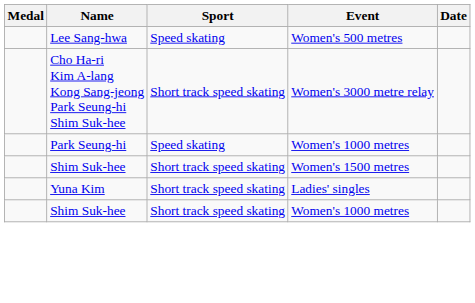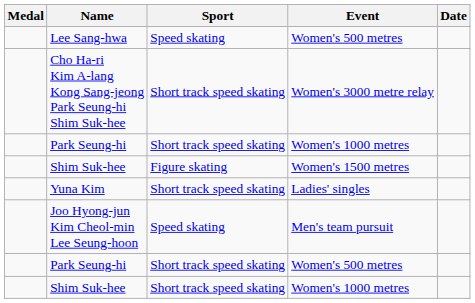Park Seung-hi / Women's 1000 metres | Sport: Speed skating -> Short track speed skating
Shim Suk-hee / Women's 1500 metres | Sport: Short track speed skating -> Figure skating
+ row: Joo Hyong-jun Kim Cheol-min Lee Seung-hoon | Speed skating | Men's team pursuit
+ row: Park Seung-hi | Short track speed skating | Women's 500 metres
